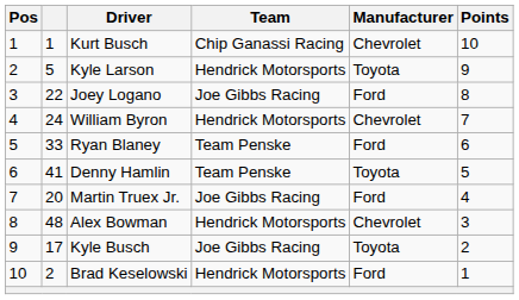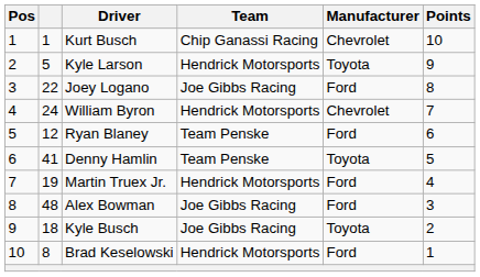Ryan Blaney | column 2: 33 -> 12
Martin Truex Jr. | column 2: 20 -> 19
Martin Truex Jr. | Team: Joe Gibbs Racing -> Hendrick Motorsports
Alex Bowman | Team: Hendrick Motorsports -> Joe Gibbs Racing
Alex Bowman | Manufacturer: Chevrolet -> Ford
Kyle Busch | column 2: 17 -> 18
Brad Keselowski | column 2: 2 -> 8
